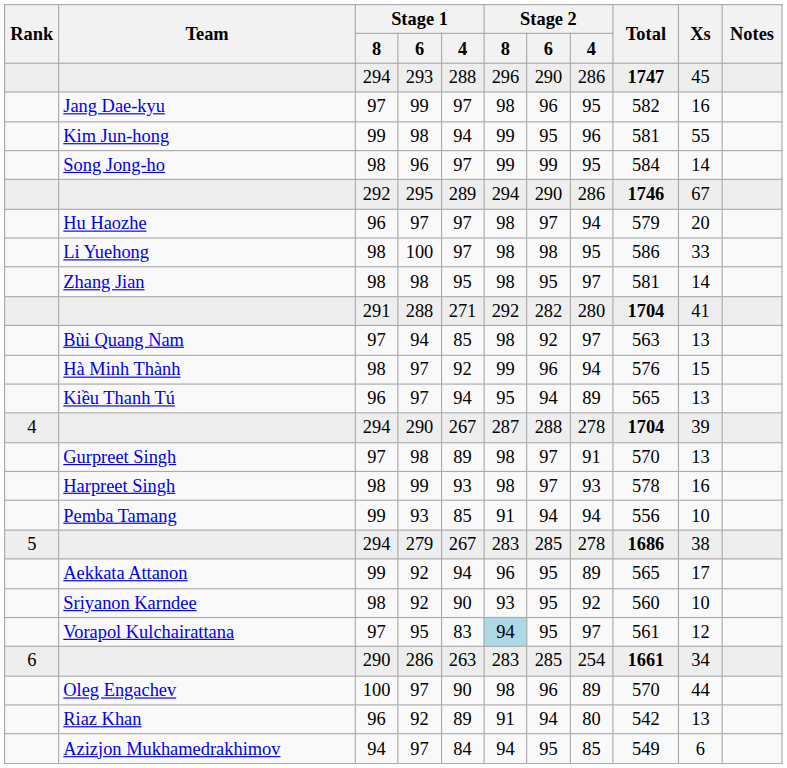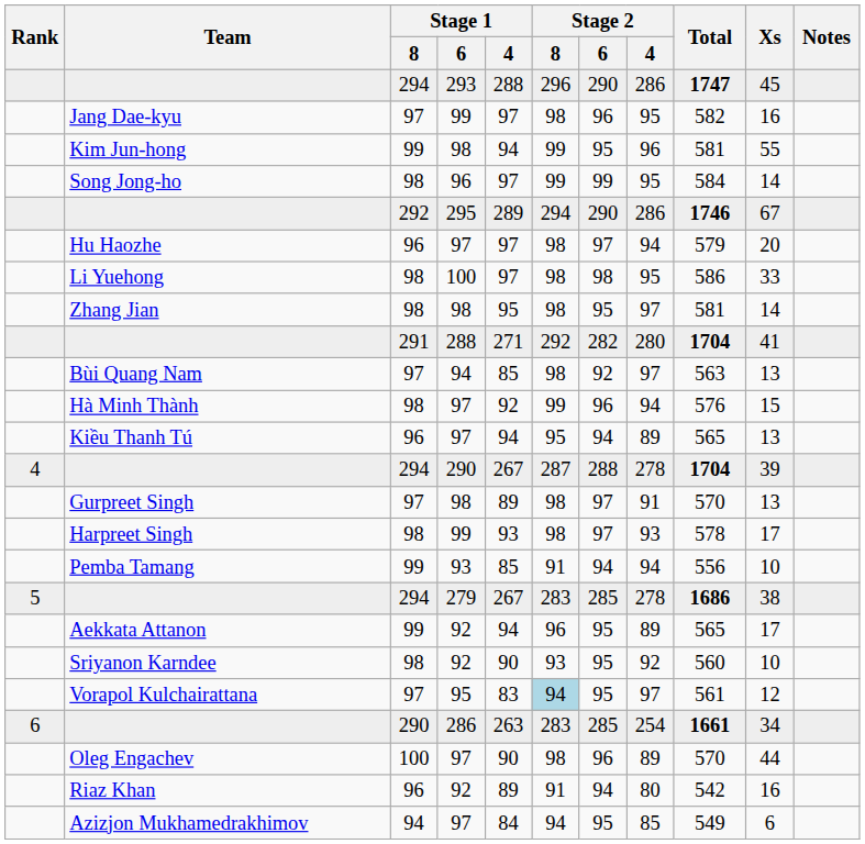Harpreet Singh | Xs: 16 -> 17
Riaz Khan | Xs: 13 -> 16
